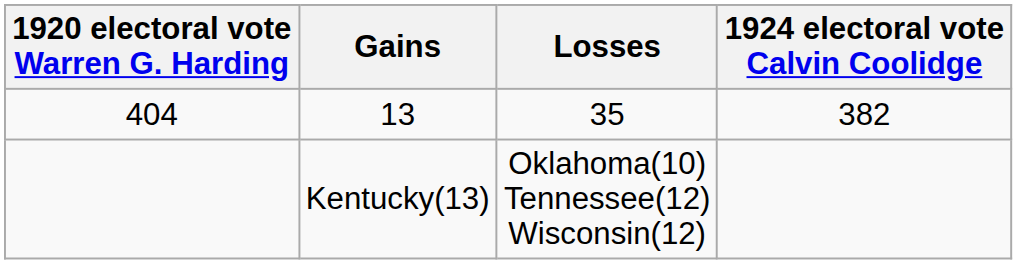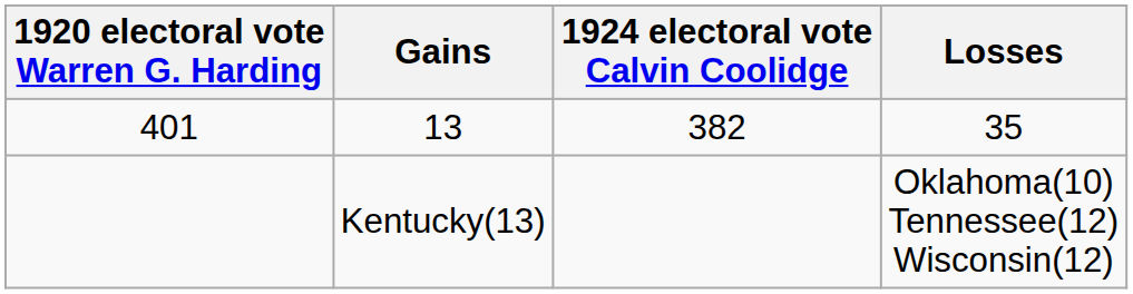columns swapped: Losses <-> 1924 electoral vote Calvin Coolidge
13 | 1920 electoral vote Warren G. Harding: 404 -> 401
